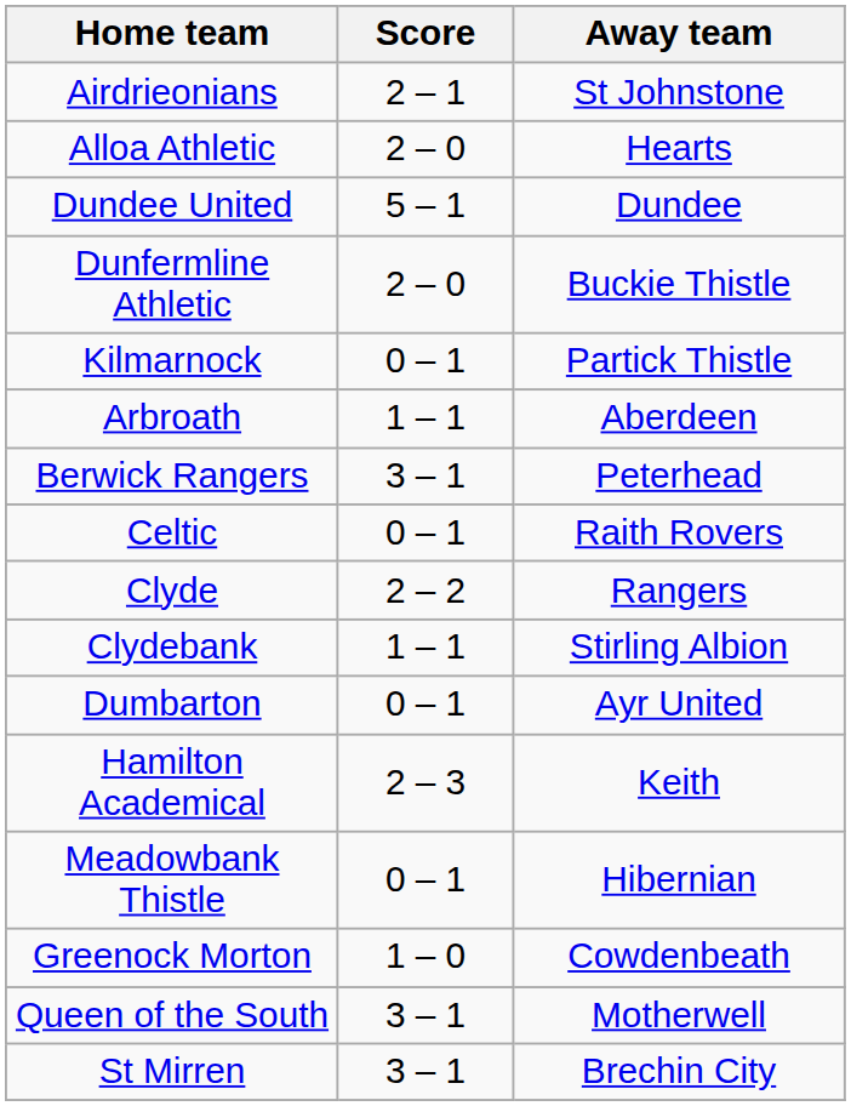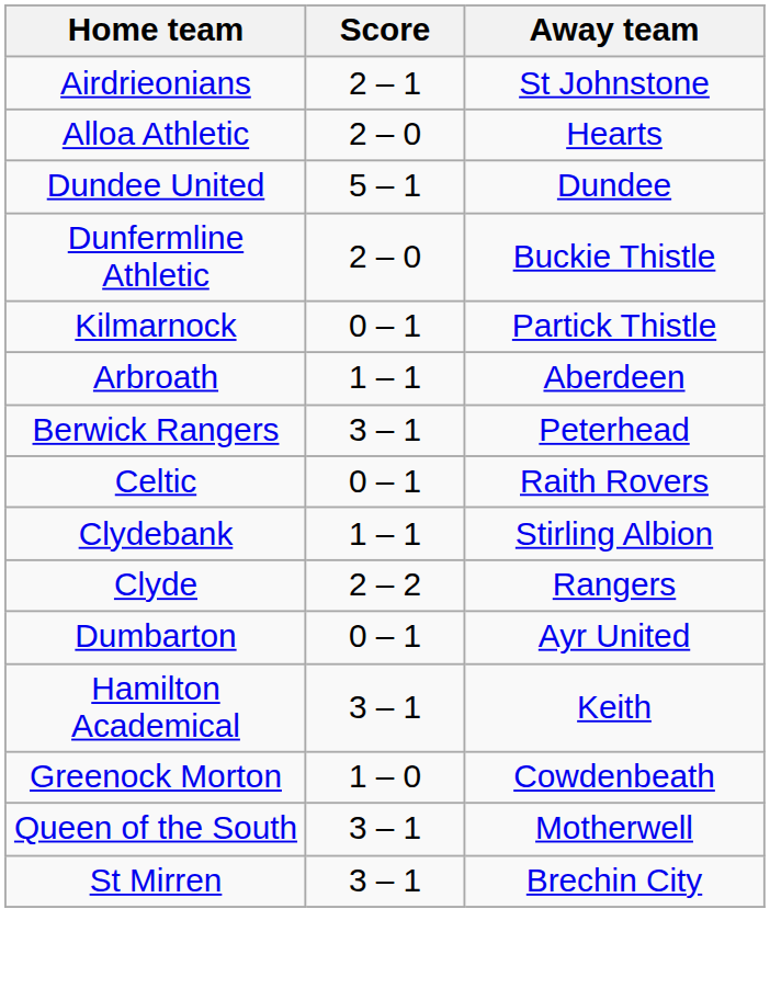rows swapped: Clyde <-> Clydebank
Hamilton Academical | Score: 2 – 3 -> 3 – 1
- row: Meadowbank Thistle | 0 – 1 | Hibernian
